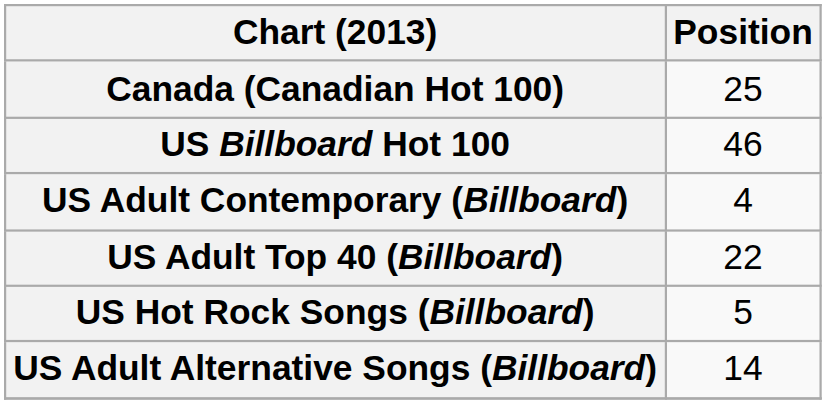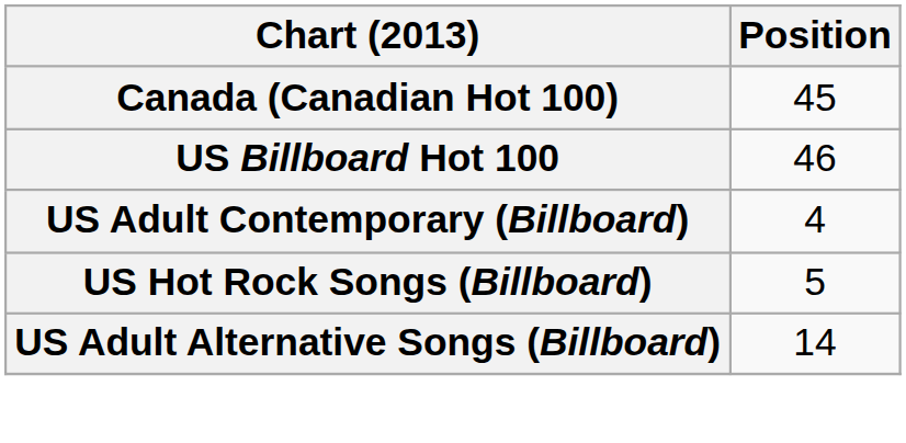Canada (Canadian Hot 100) | Position: 25 -> 45
- row: US Adult Top 40 (Billboard) | 22
